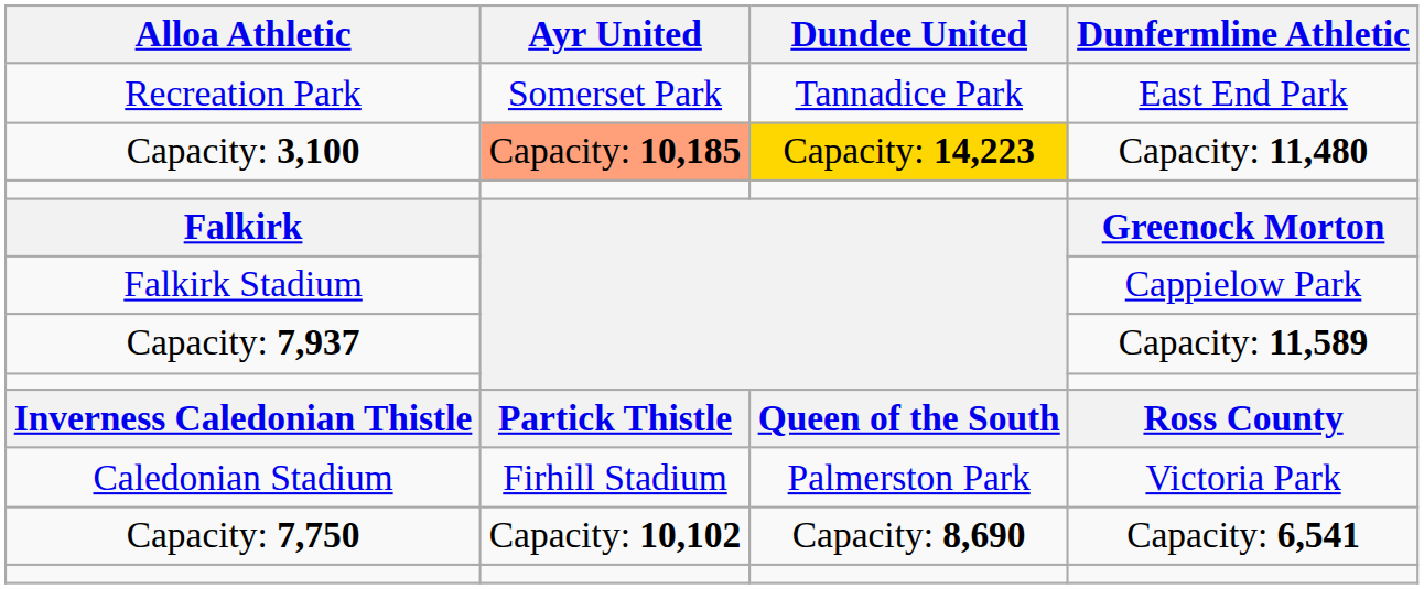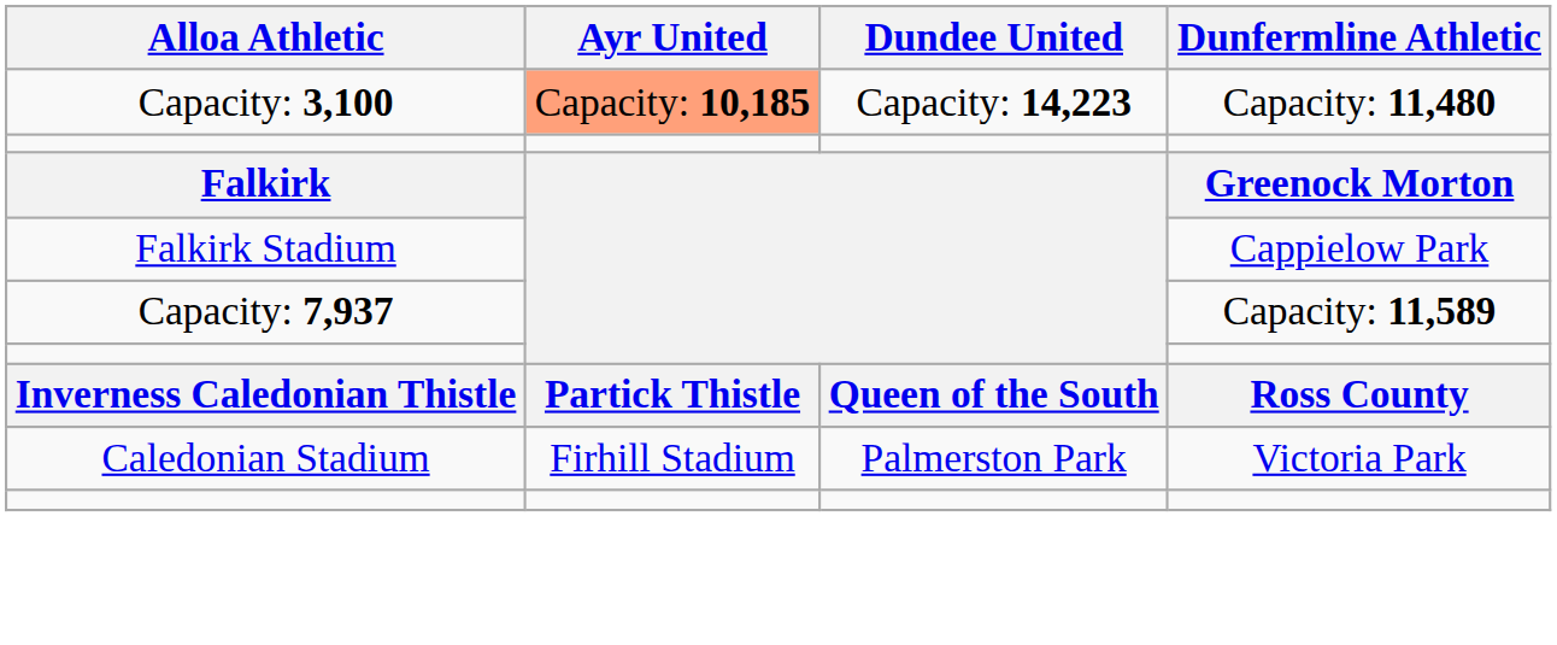- row: Recreation Park | Somerset Park | Tannadice Park | East End Park
Capacity: 3,100 | Dundee United: gold background -> no background
- row: Capacity: 7,750 | Capacity: 10,102 | Capacity: 8,690 | Capacity: 6,541
